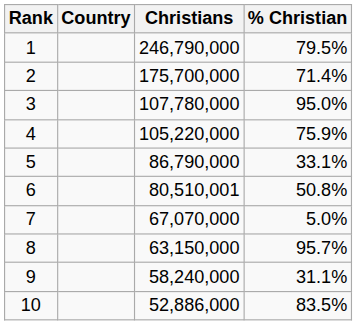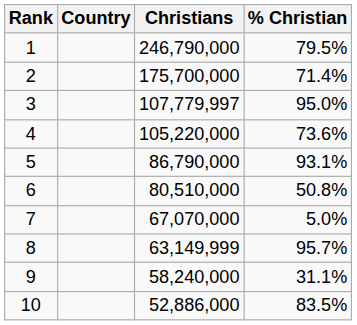3 | Christians: 107,780,000 -> 107,779,997
4 | % Christian: 75.9% -> 73.6%
5 | % Christian: 33.1% -> 93.1%
6 | Christians: 80,510,001 -> 80,510,000
8 | Christians: 63,150,000 -> 63,149,999
